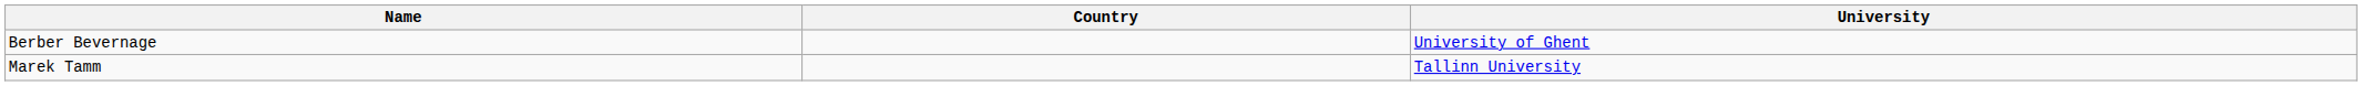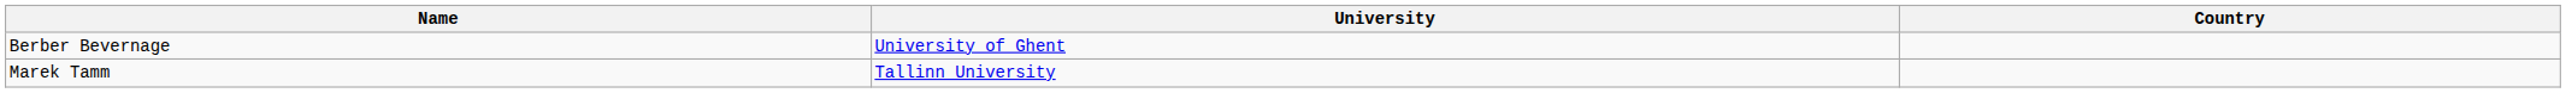columns swapped: Country <-> University
